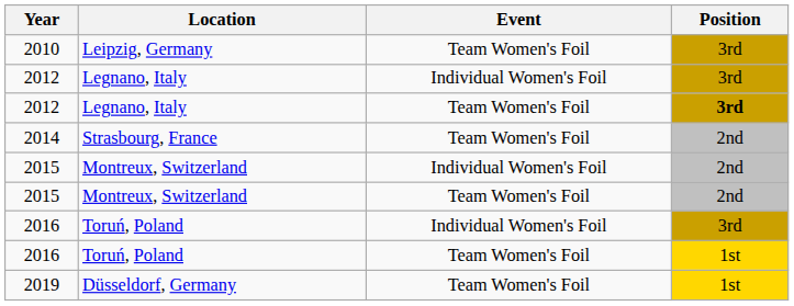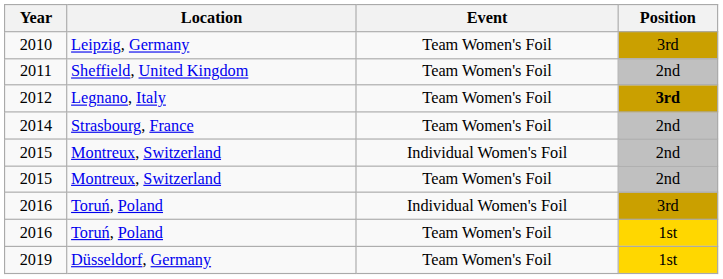+ row: 2011 | Sheffield, United Kingdom | Team Women's Foil | 2nd
- row: 2012 | Legnano, Italy | Individual Women's Foil | 3rd
